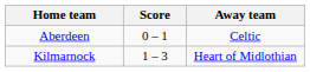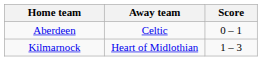columns swapped: Score <-> Away team
